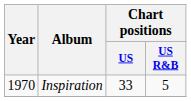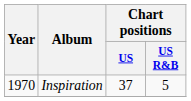Inspiration | Chart positions / US: 33 -> 37
